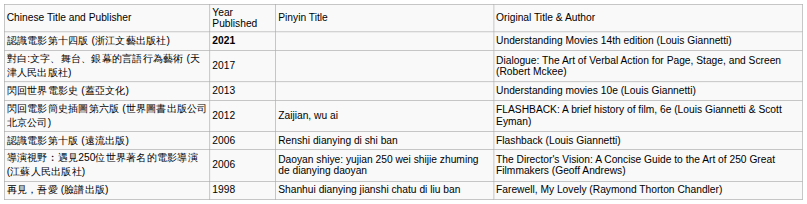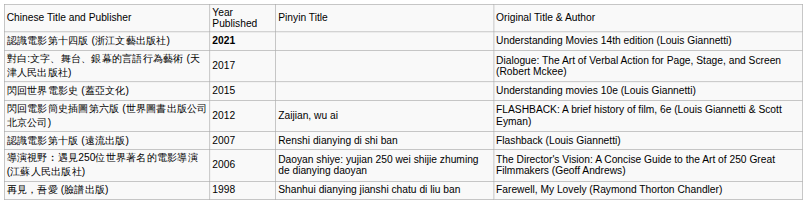閃回世界電影史 (蓋亞文化) | column 2: 2013 -> 2015
認識電影第十版 (遠流出版) | column 2: 2006 -> 2007
